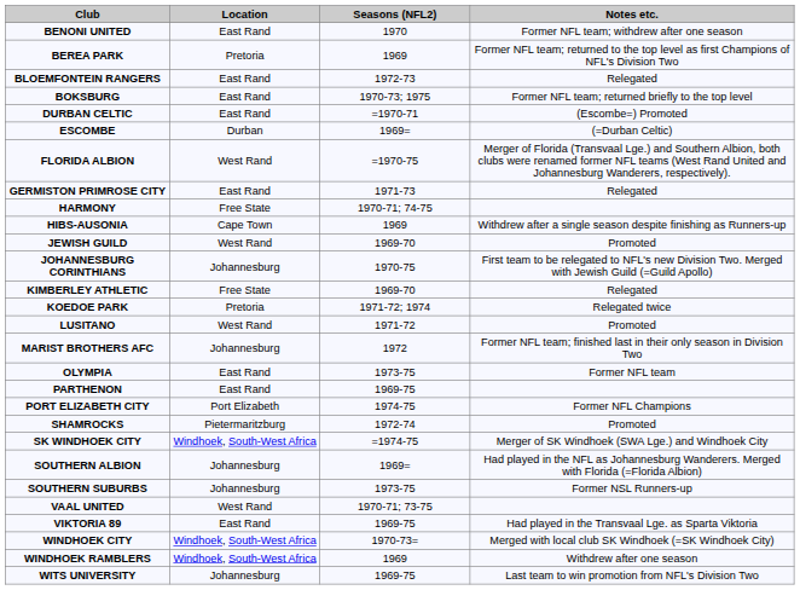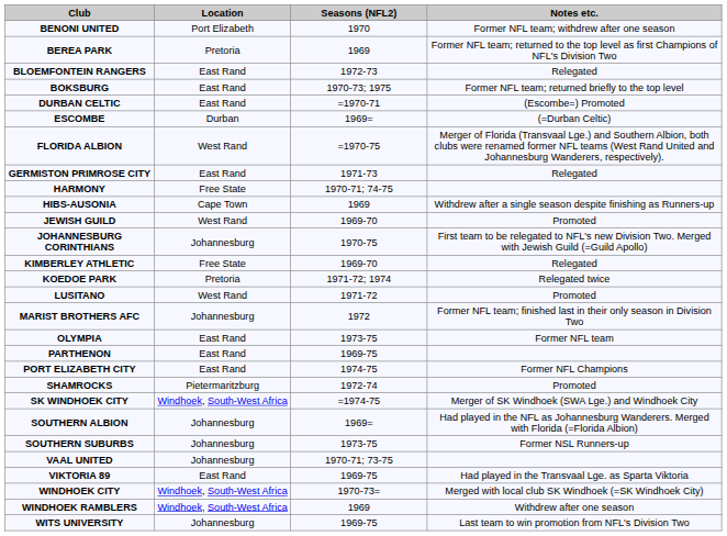BENONI UNITED | Location: East Rand -> Port Elizabeth
PORT ELIZABETH CITY | Location: Port Elizabeth -> East Rand
VAAL UNITED | Location: West Rand -> Johannesburg
